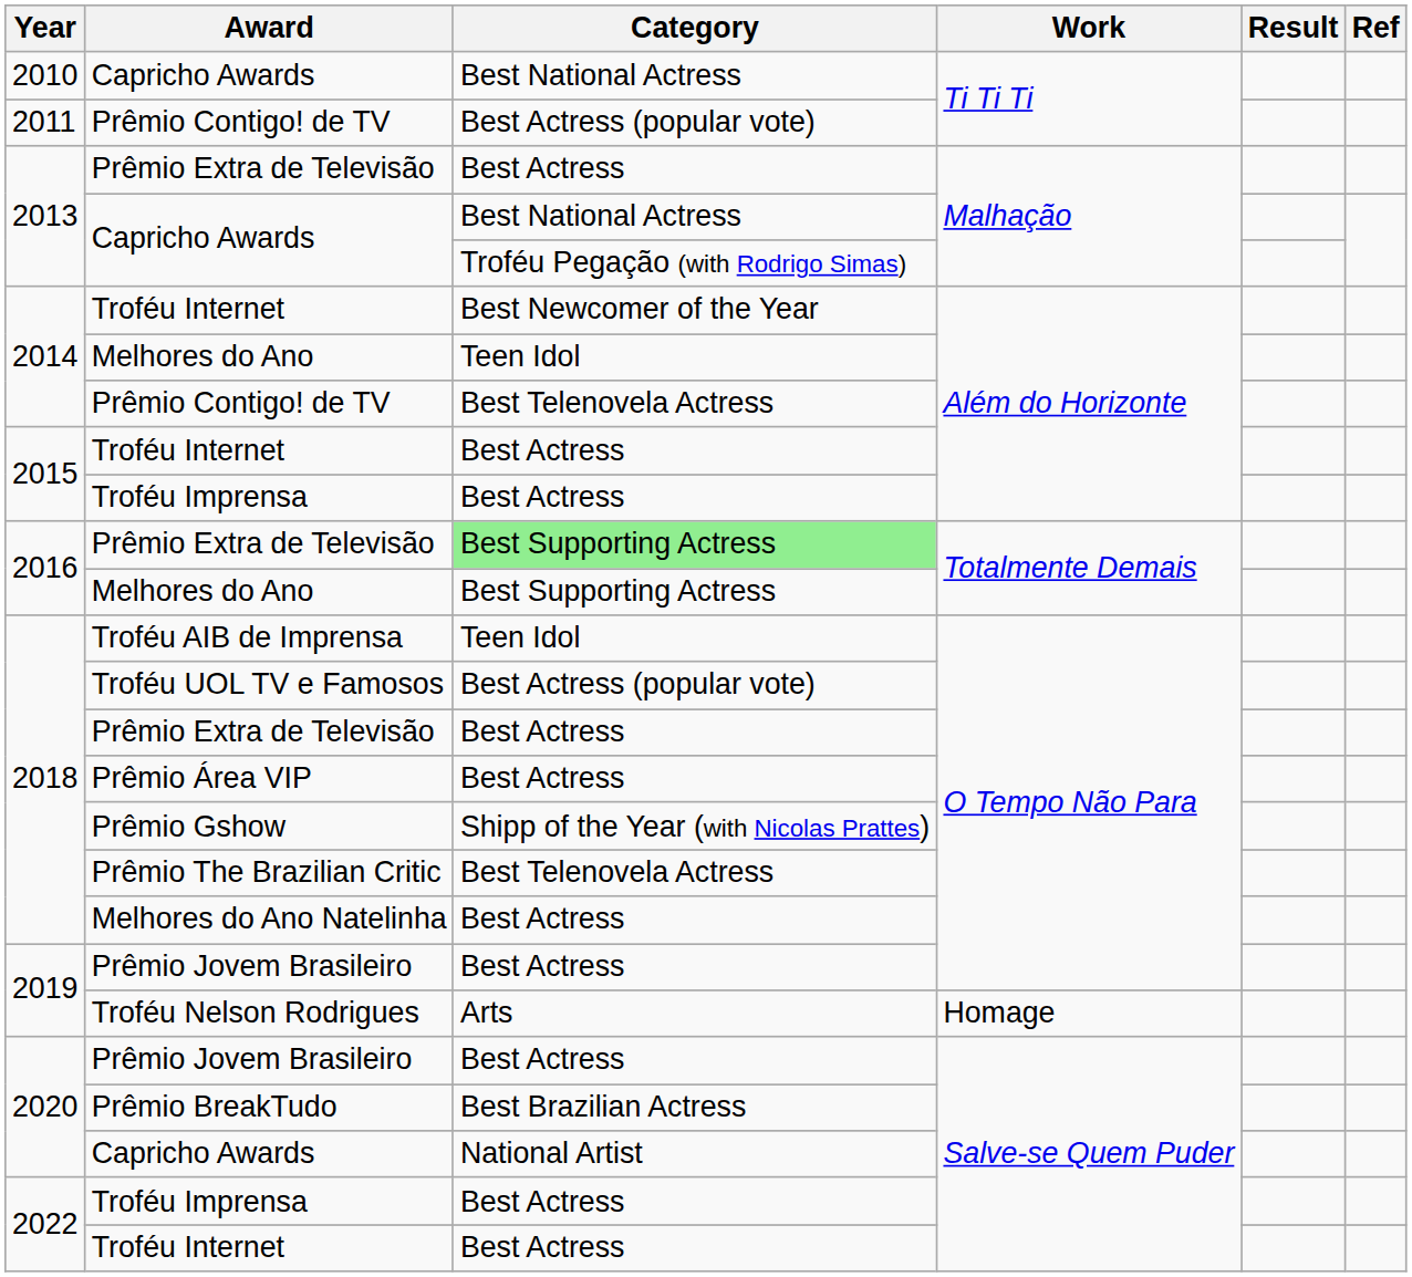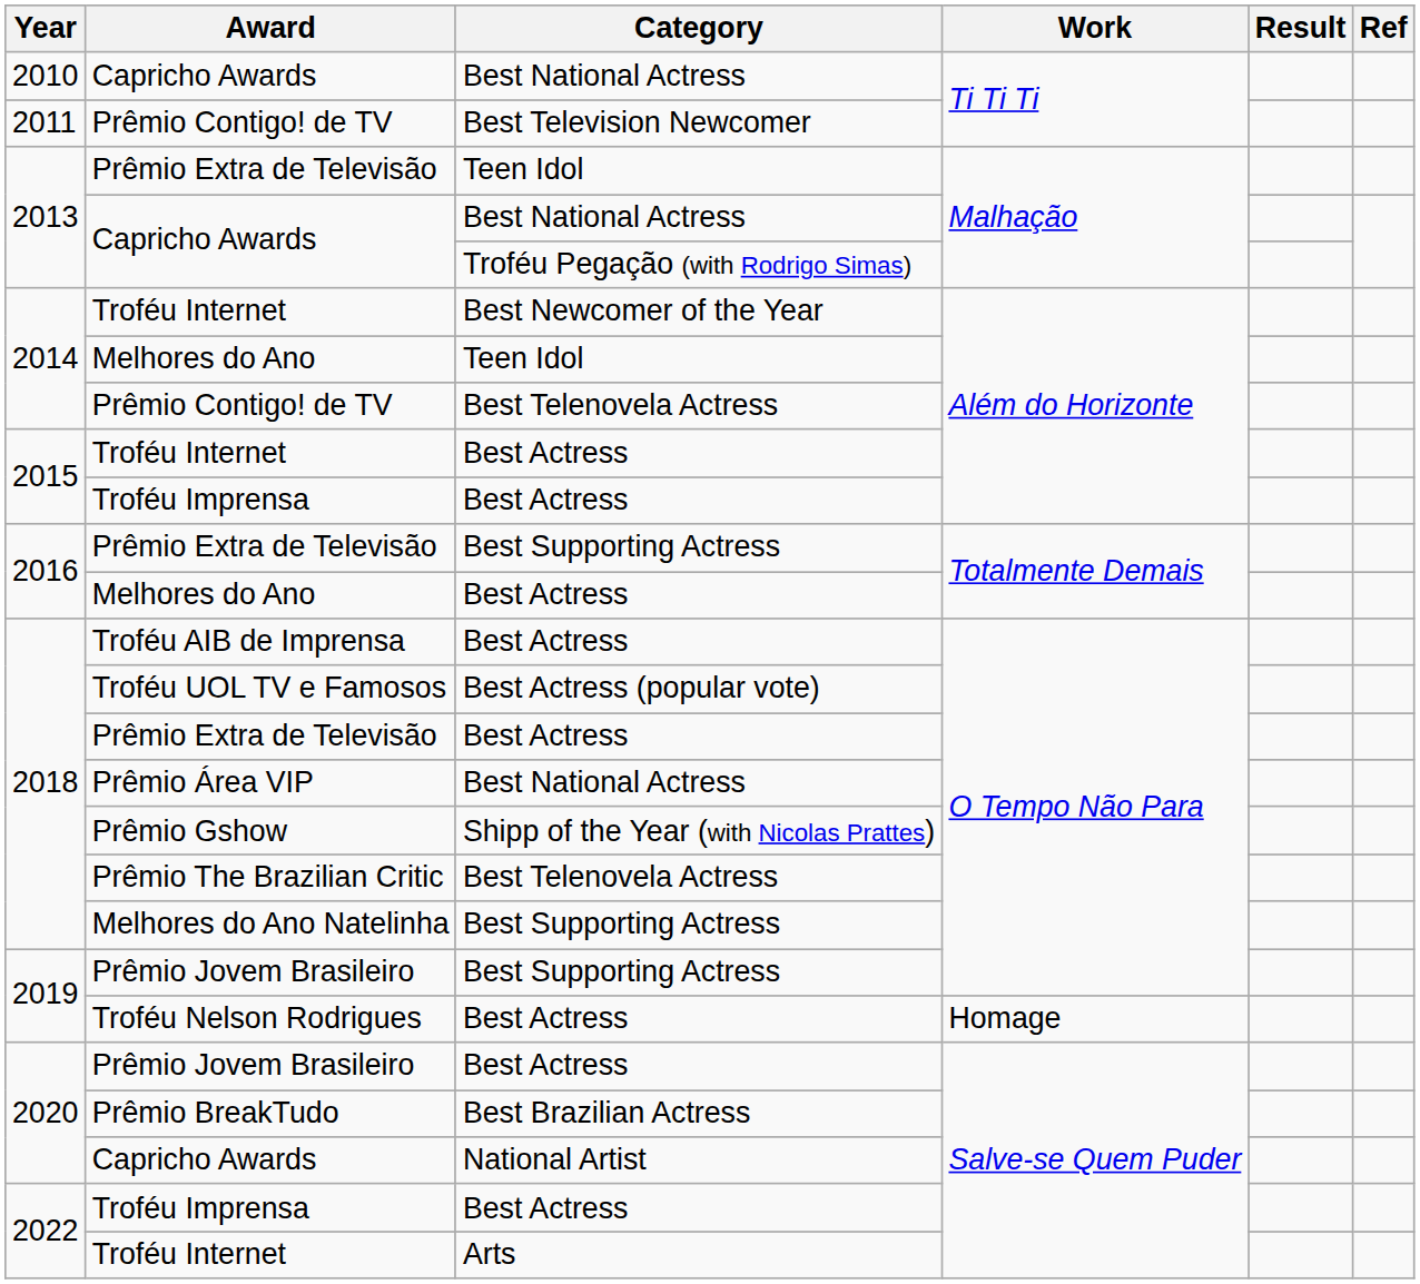2011 / Prêmio Contigo! de TV | Category: Best Actress (popular vote) -> Best Television Newcomer
2013 / Prêmio Extra de Televisão | Category: Best Actress -> Teen Idol
2016 / Prêmio Extra de Televisão | Category: lightgreen background -> no background
2016 / Melhores do Ano | Category: Best Supporting Actress -> Best Actress
Troféu AIB de Imprensa | Category: Teen Idol -> Best Actress
Prêmio Área VIP | Category: Best Actress -> Best National Actress
Melhores do Ano Natelinha | Category: Best Actress -> Best Supporting Actress
2019 / Prêmio Jovem Brasileiro | Category: Best Actress -> Best Supporting Actress
Troféu Nelson Rodrigues | Category: Arts -> Best Actress
2022 / Troféu Internet | Category: Best Actress -> Arts
